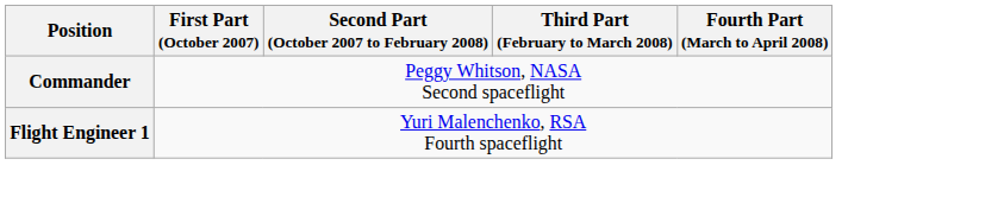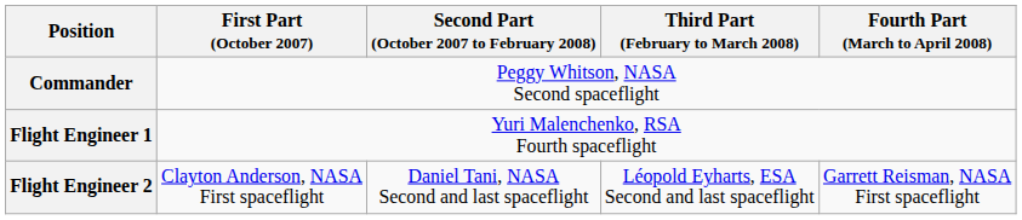+ row: Flight Engineer 2 | Clayton Anderson, NASA First spaceflight | Daniel Tani, NASA Second and last spaceflight | Léopold Eyharts, ESA Second and last spaceflight | Garrett Reisman, NASA First spaceflight
